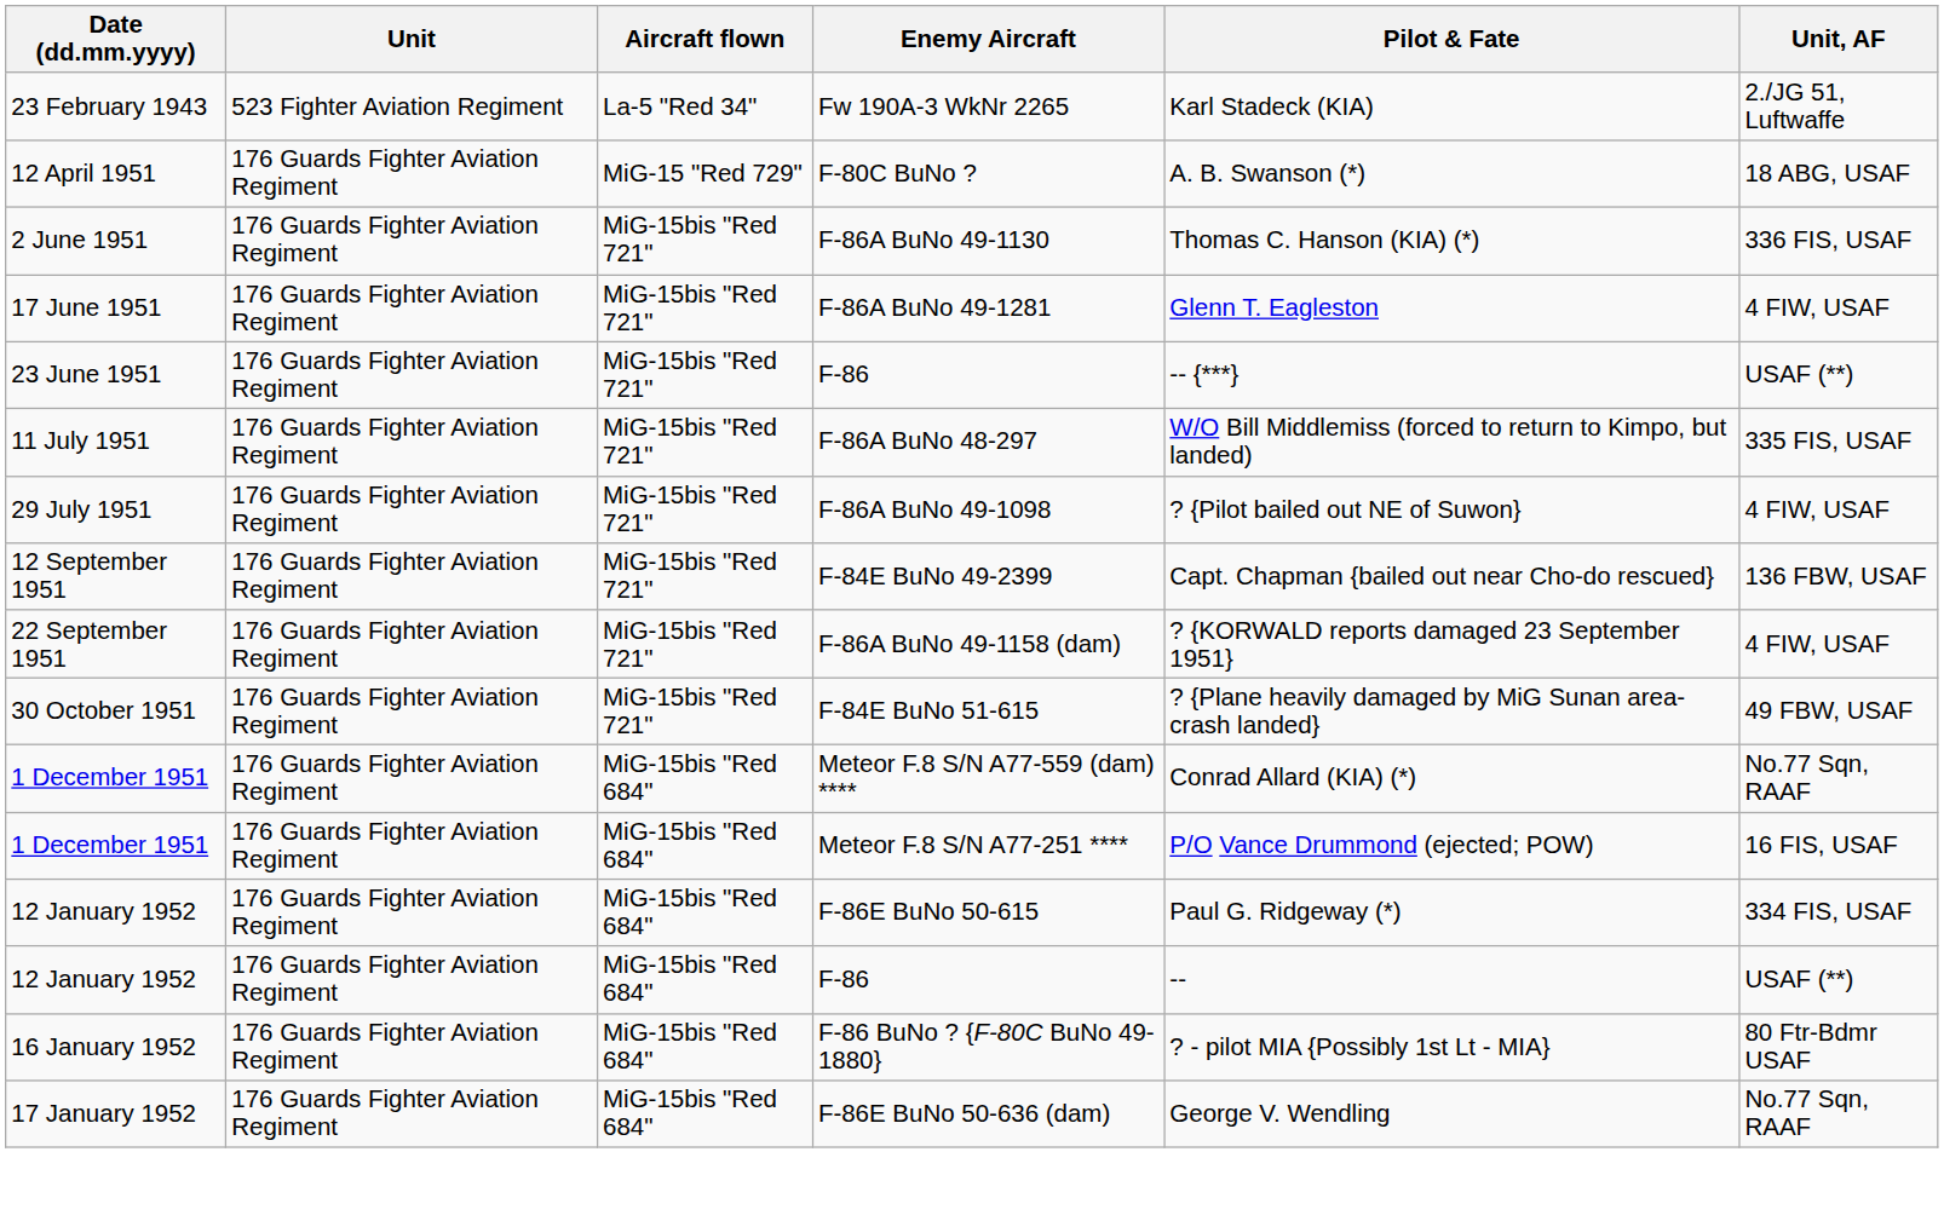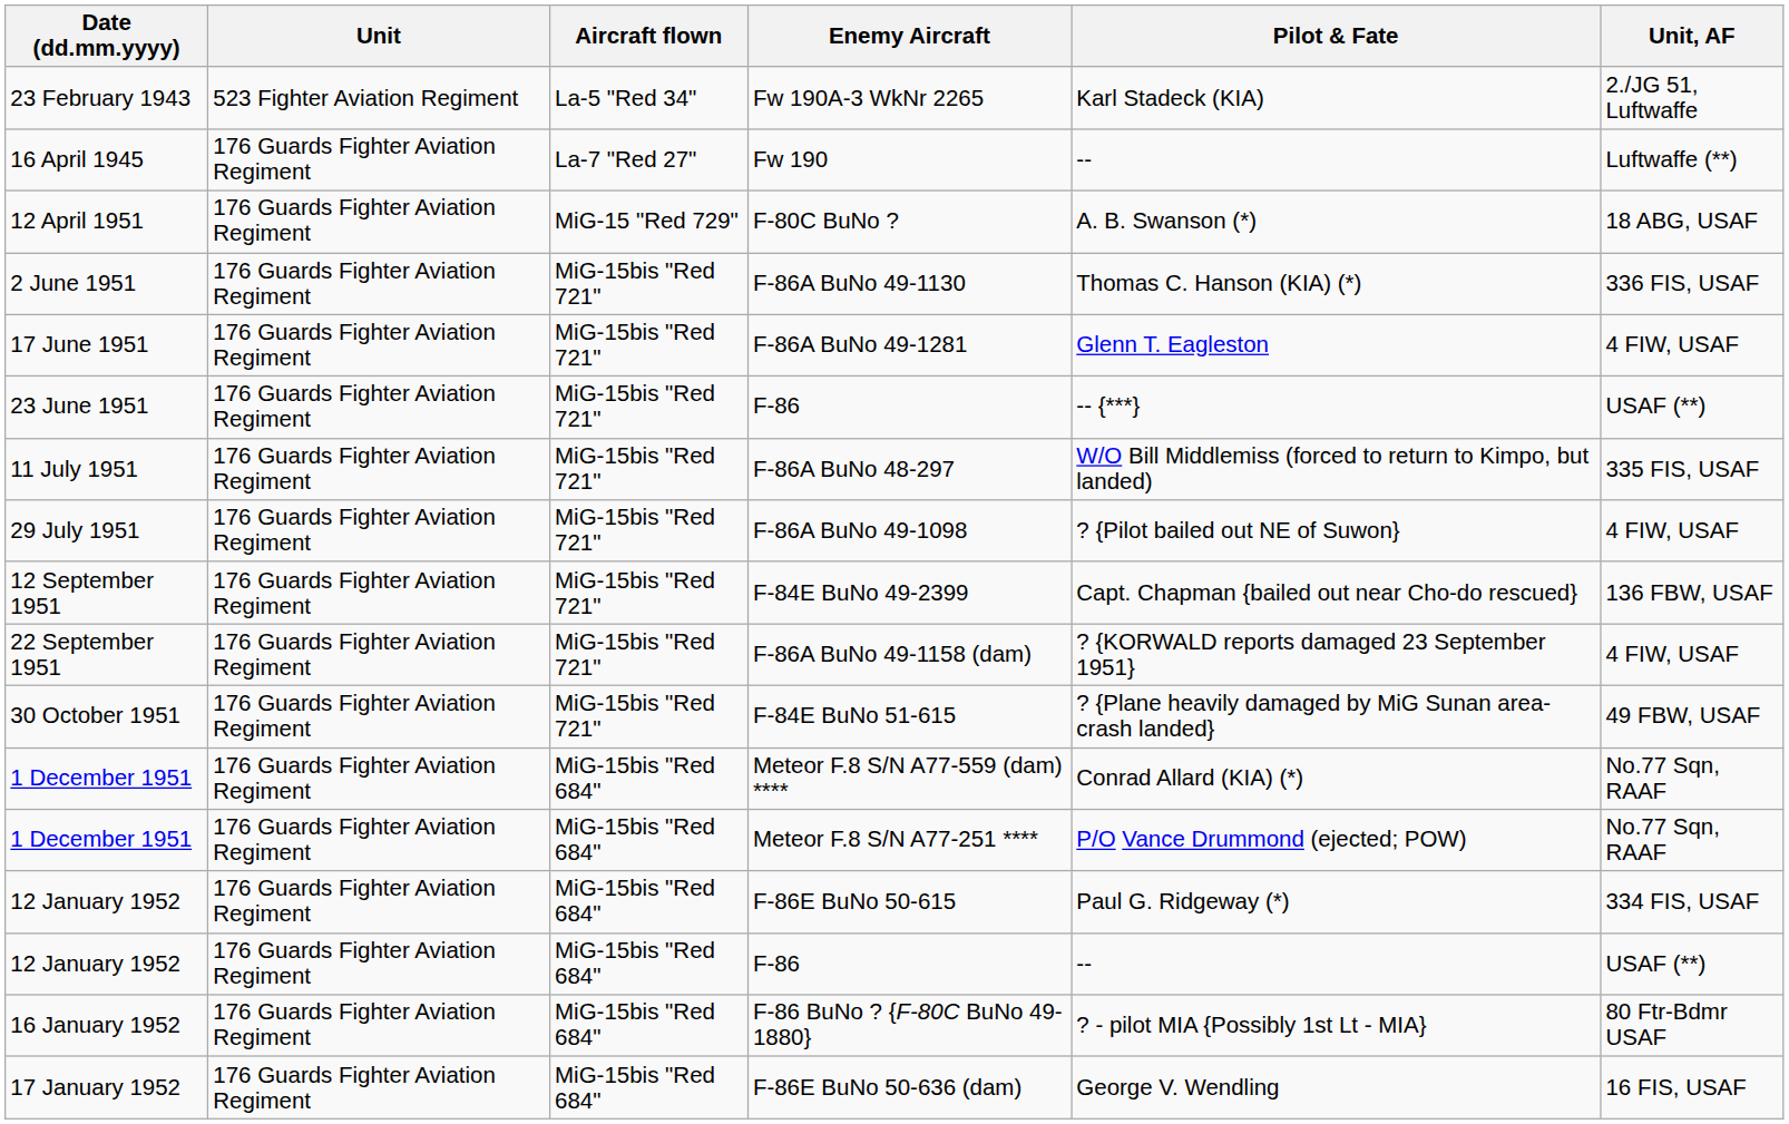+ row: 16 April 1945 | 176 Guards Fighter Aviation Regiment | La-7 "Red 27" | Fw 190 | -- | Luftwaffe (**)
Meteor F.8 S/N A77-251 **** | Unit, AF: 16 FIS, USAF -> No.77 Sqn, RAAF
F-86E BuNo 50-636 (dam) | Unit, AF: No.77 Sqn, RAAF -> 16 FIS, USAF
